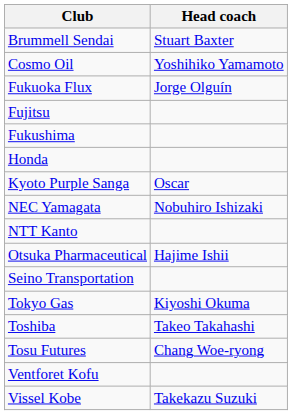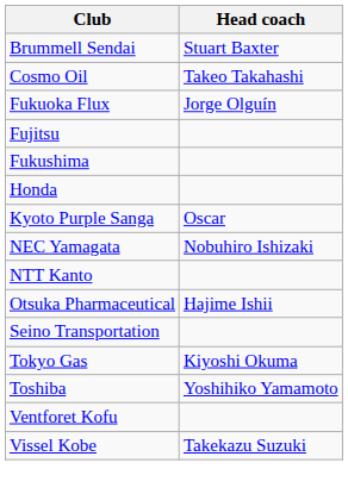Cosmo Oil | Head coach: Yoshihiko Yamamoto -> Takeo Takahashi
Toshiba | Head coach: Takeo Takahashi -> Yoshihiko Yamamoto
- row: Tosu Futures | Chang Woe-ryong
